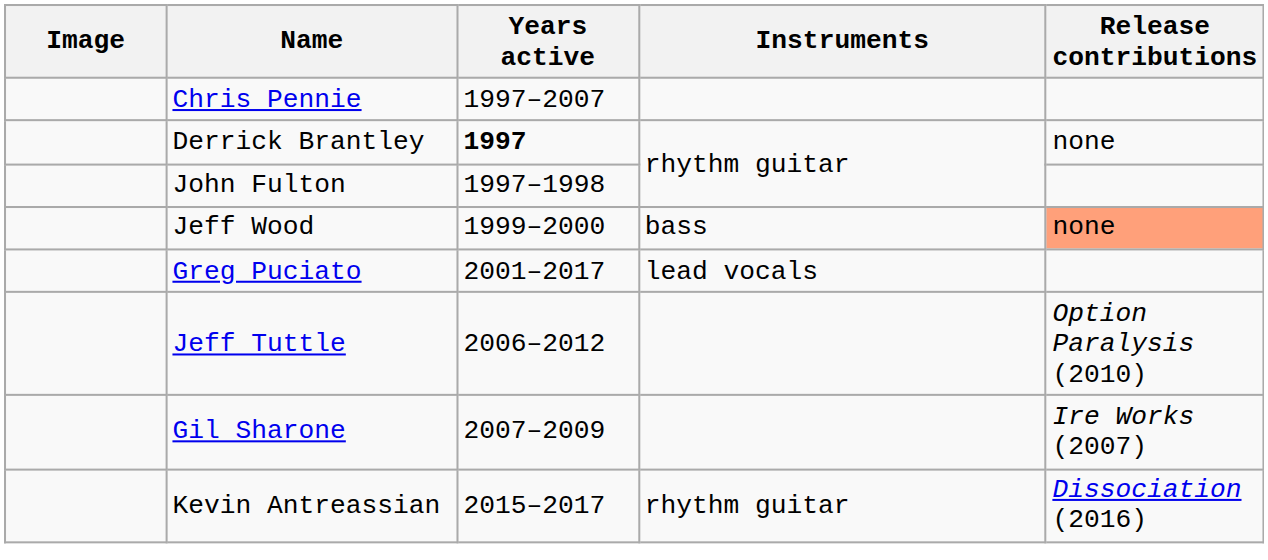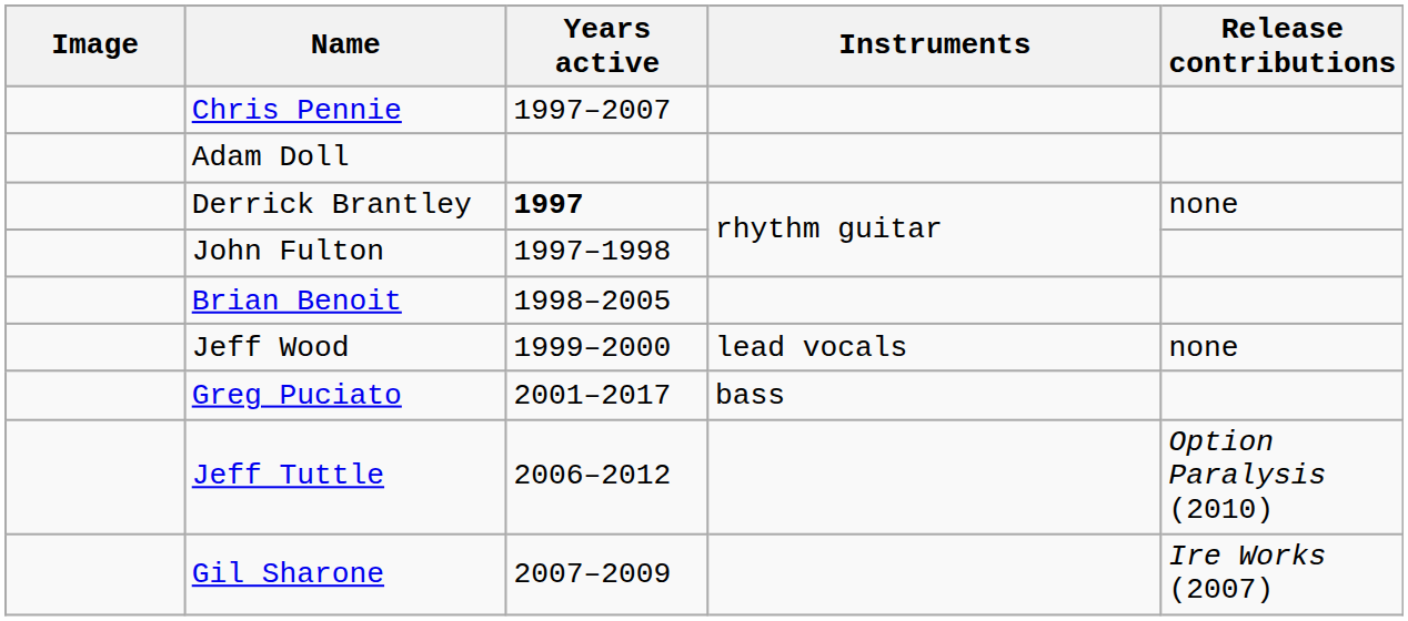+ row: Adam Doll
+ row: Brian Benoit | 1998–2005
Jeff Wood | Instruments: bass -> lead vocals
Jeff Wood | Release contributions: lightsalmon background -> no background
Greg Puciato | Instruments: lead vocals -> bass
- row: Kevin Antreassian | 2015–2017 | rhythm guitar | Dissociation (2016)
